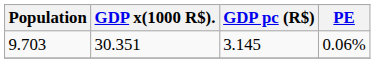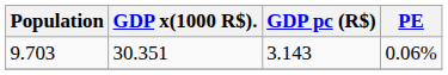9.703 | GDP pc (R$): 3.145 -> 3.143
